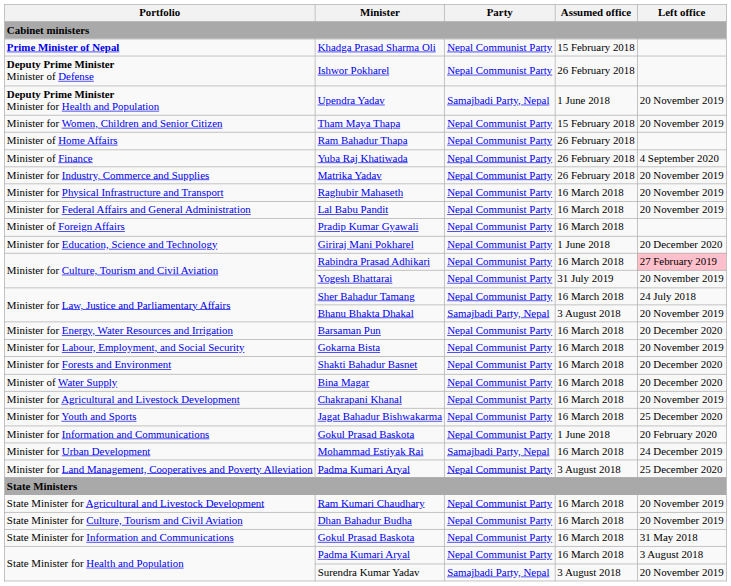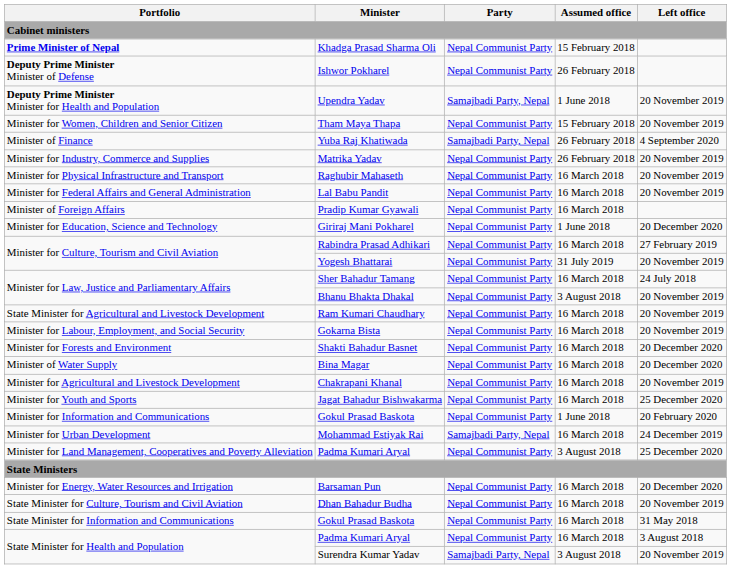- row: Minister of Home Affairs | Ram Bahadur Thapa | Nepal Communist Party | 26 February 2018
Yuba Raj Khatiwada | Party: Nepal Communist Party -> Samajbadi Party, Nepal
Rabindra Prasad Adhikari | Left office: pink background -> no background
Bhanu Bhakta Dhakal | Party: Samajbadi Party, Nepal -> Nepal Communist Party
rows swapped: Barsaman Pun <-> Ram Kumari Chaudhary
